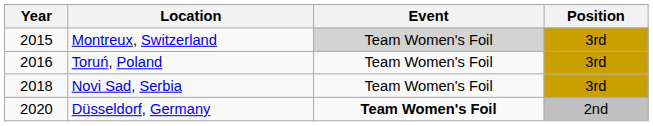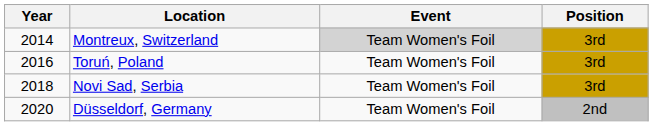Montreux, Switzerland | Year: 2015 -> 2014
Düsseldorf, Germany | Event: bold -> normal
